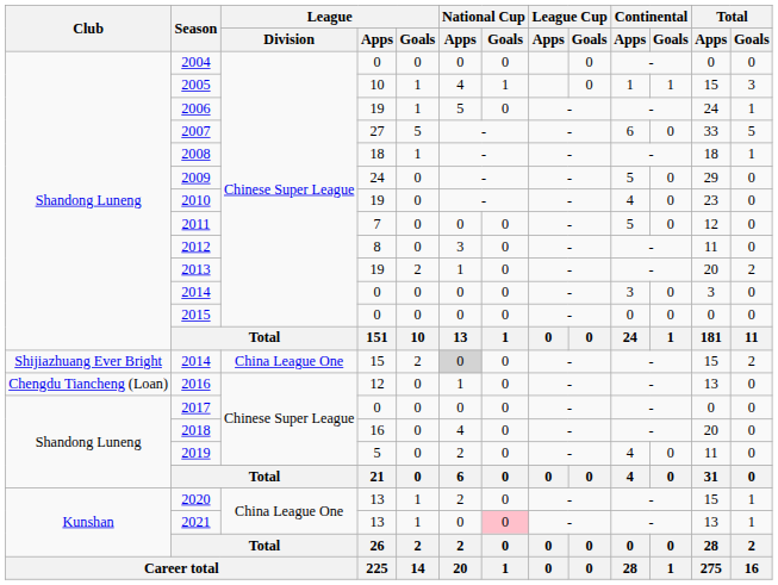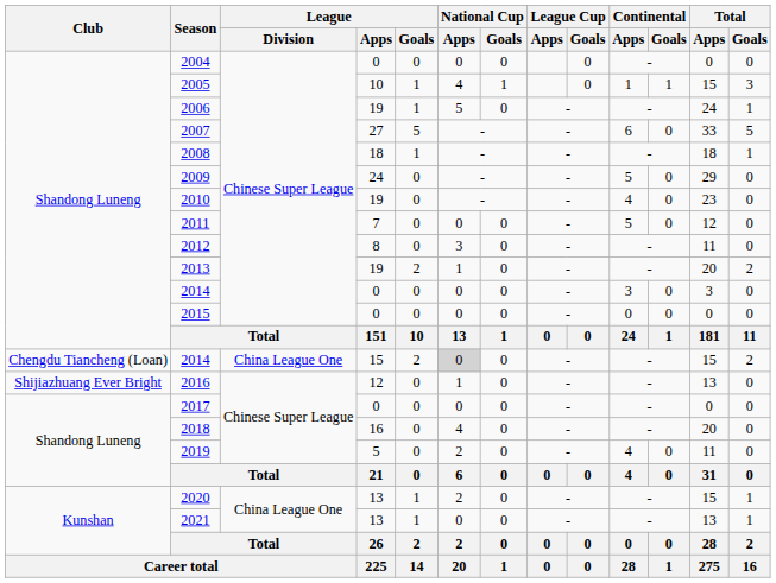2014 / 15 | Club: Shijiazhuang Ever Bright -> Chengdu Tiancheng (Loan)
2016 | Club: Chengdu Tiancheng (Loan) -> Shijiazhuang Ever Bright
2021 | National Cup / Goals: pink background -> no background
